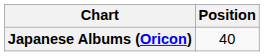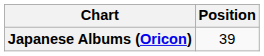Japanese Albums (Oricon) | Position: 40 -> 39
